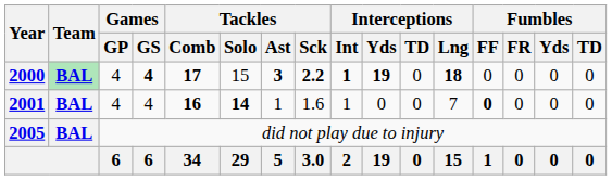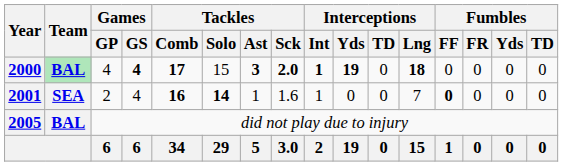2000 | Tackles / Sck: 2.2 -> 2.0
2001 | Team: BAL -> SEA
2001 | Games / GP: 4 -> 2
